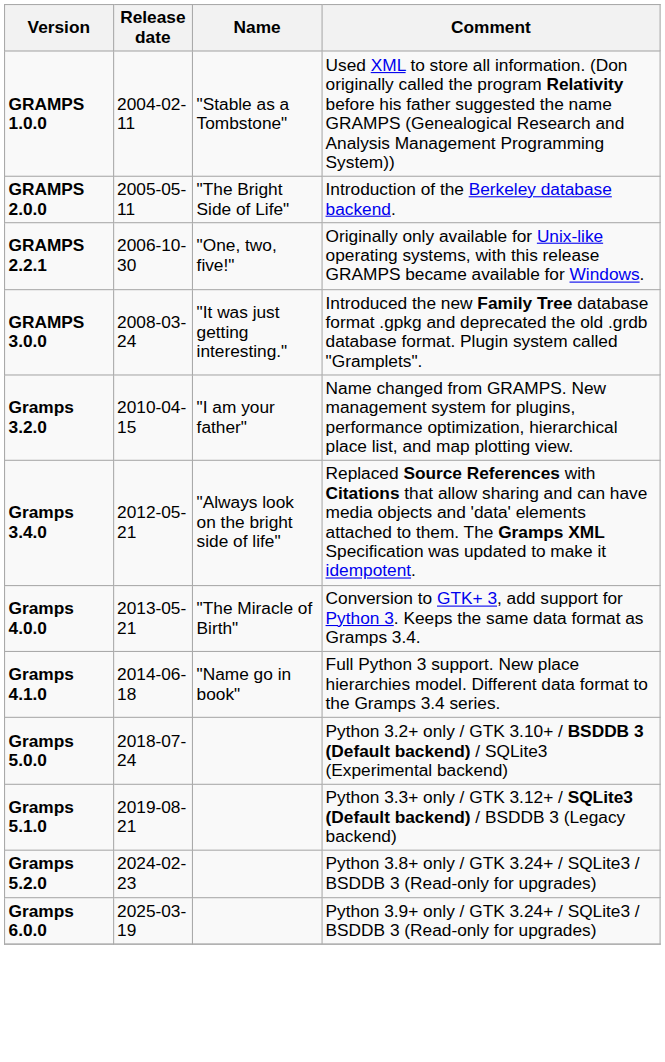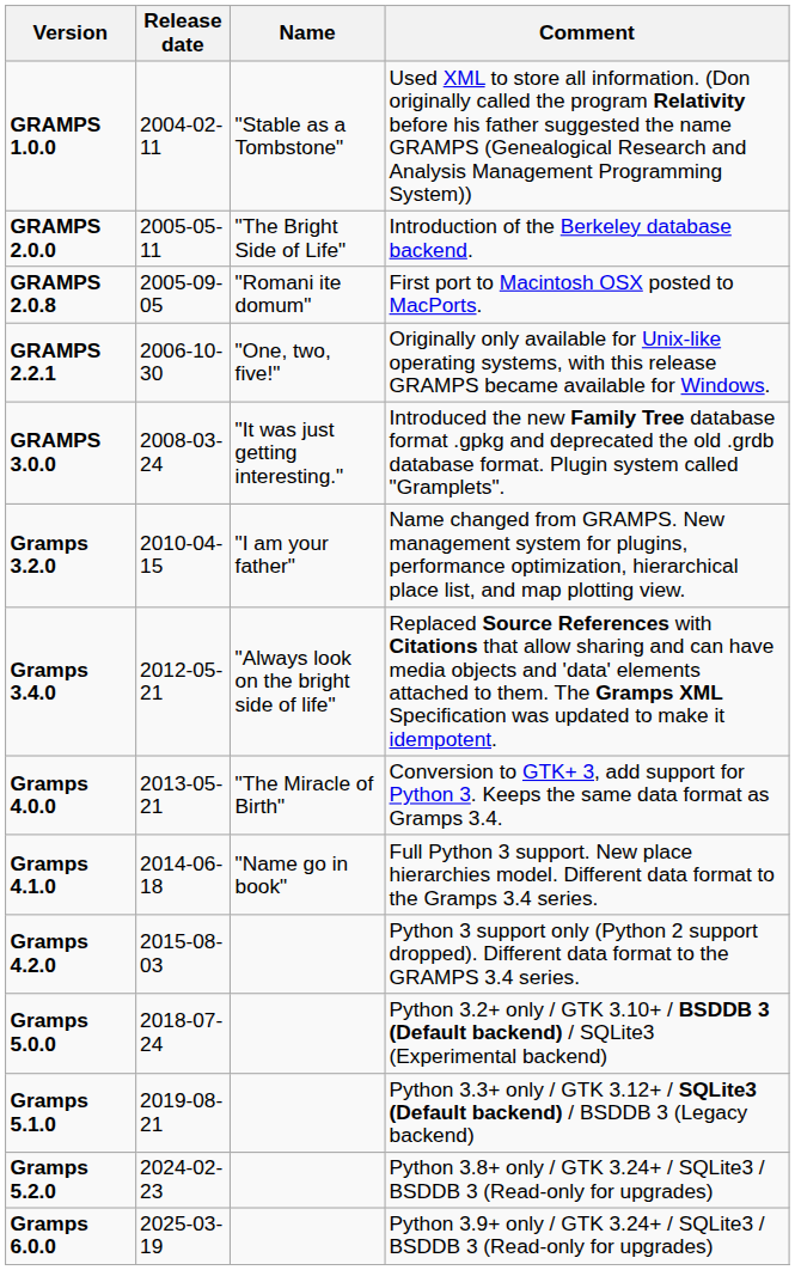+ row: GRAMPS 2.0.8 | 2005-09-05 | "Romani ite domum" | First port to Macintosh OSX posted to MacPorts.
+ row: Gramps 4.2.0 | 2015-08-03 | Python 3 support only (Python 2 support dropped). Different data format to the GRAMPS 3.4 series.
